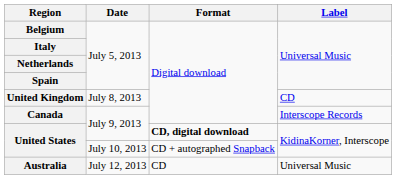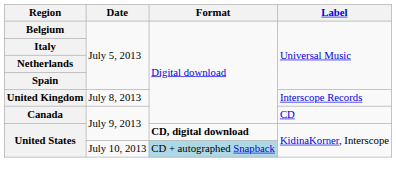United Kingdom | Label: CD -> Interscope Records
Canada | Label: Interscope Records -> CD
United States / July 10, 2013 | Format: no background -> lightblue background
- row: Australia | July 12, 2013 | CD | Universal Music
